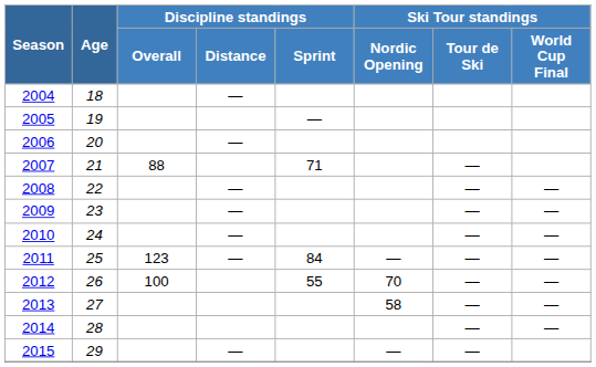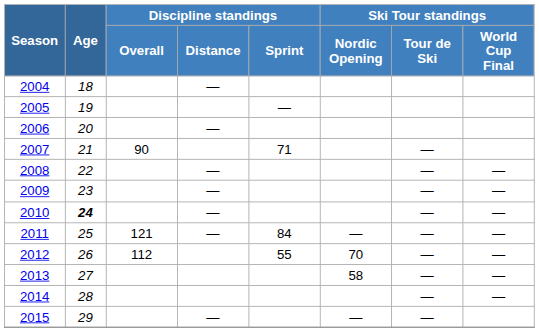2007 | Discipline standings / Overall: 88 -> 90
2010 | Age: normal -> bold
2011 | Discipline standings / Overall: 123 -> 121
2012 | Discipline standings / Overall: 100 -> 112
